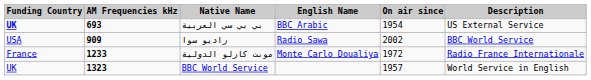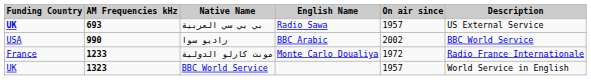بي بي سي العربية | English Name: BBC Arabic -> Radio Sawa
بي بي سي العربية | On air since: 1954 -> 1957
رادیو سوا | AM Frequencies kHz: 909 -> 990
رادیو سوا | English Name: Radio Sawa -> BBC Arabic
